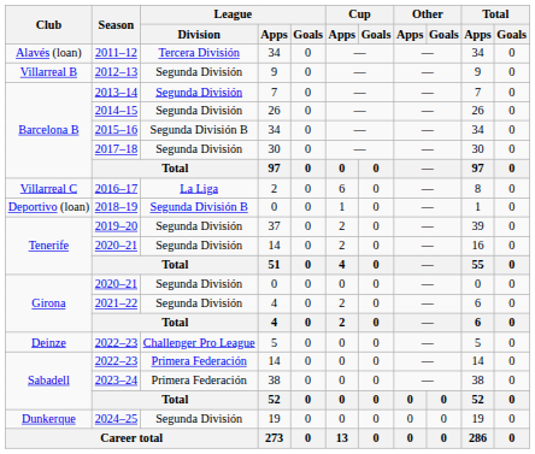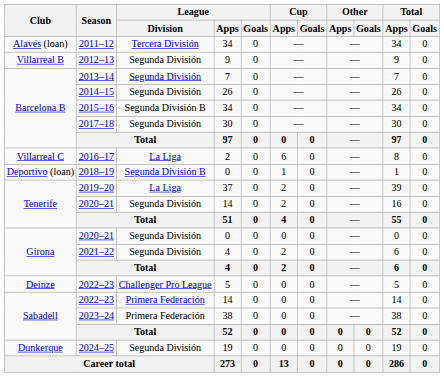2019–20 | League / Division: Segunda División -> La Liga
